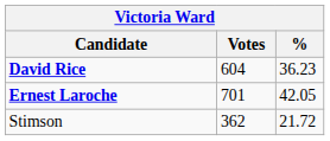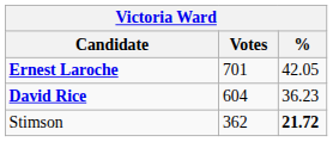rows swapped: Ernest Laroche <-> David Rice
Stimson | %: normal -> bold
